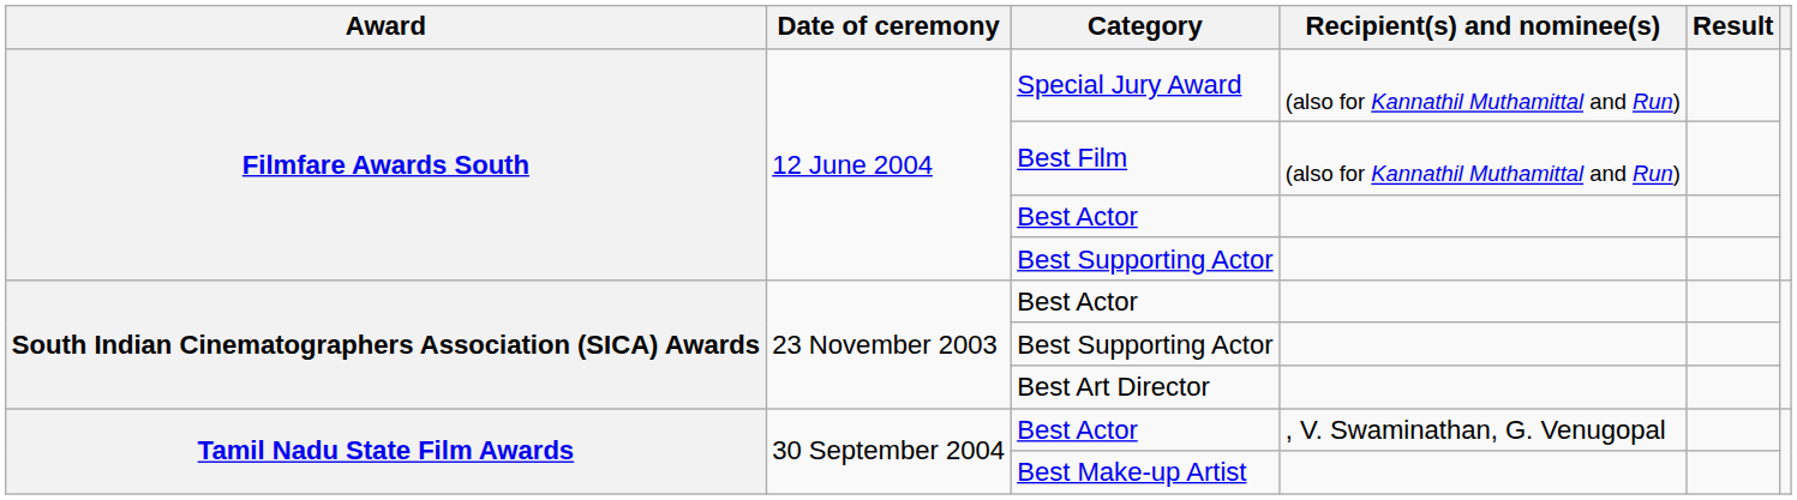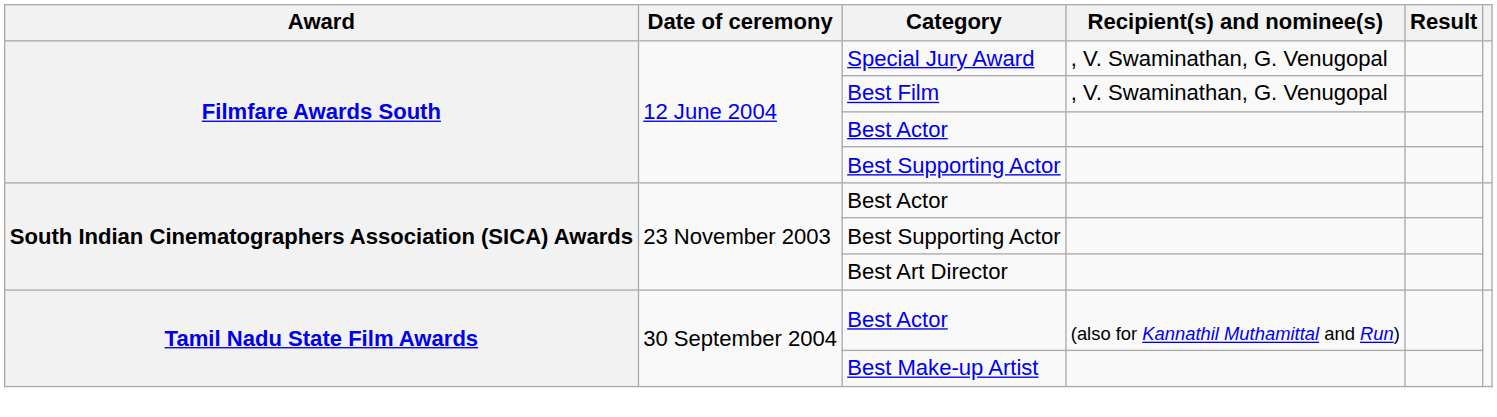Special Jury Award | Recipient(s) and nominee(s): (also for Kannathil Muthamittal and Run) -> , V. Swaminathan, G. Venugopal
Best Film | Recipient(s) and nominee(s): (also for Kannathil Muthamittal and Run) -> , V. Swaminathan, G. Venugopal
Tamil Nadu State Film Awards / Best Actor | Recipient(s) and nominee(s): , V. Swaminathan, G. Venugopal -> (also for Kannathil Muthamittal and Run)
